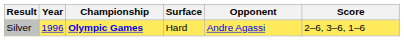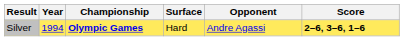Silver | Year: 1996 -> 1994
Silver | Score: normal -> bold
